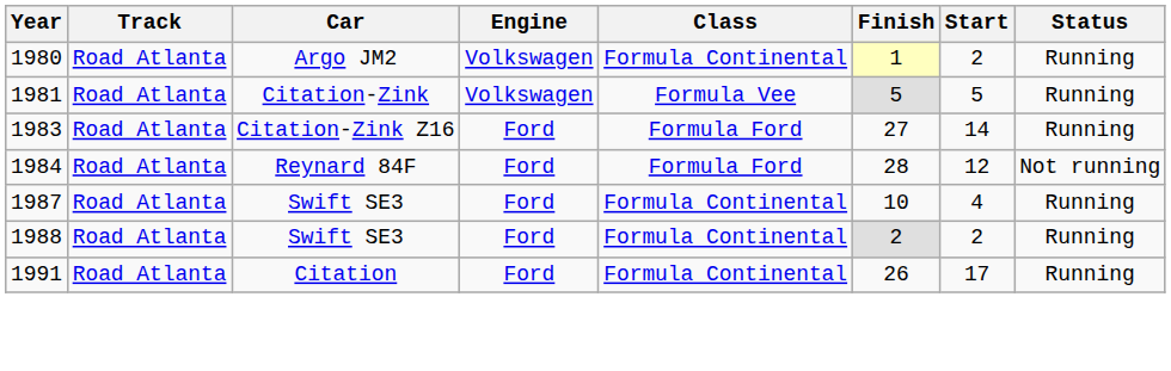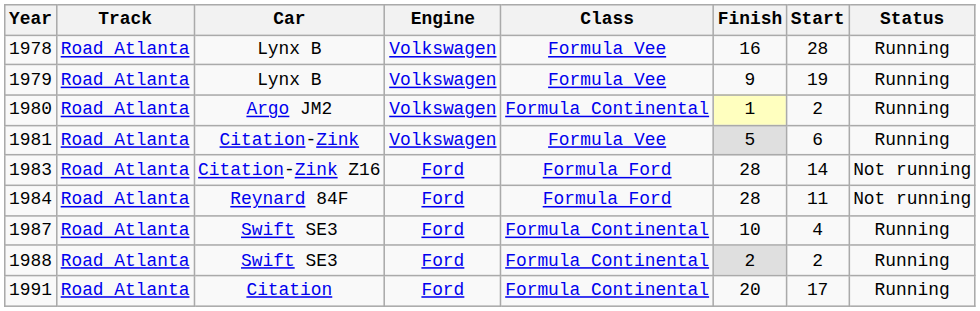+ row: 1978 | Road Atlanta | Lynx B | Volkswagen | Formula Vee | 16 | 28 | Running
+ row: 1979 | Road Atlanta | Lynx B | Volkswagen | Formula Vee | 9 | 19 | Running
1981 | Start: 5 -> 6
1983 | Finish: 27 -> 28
1983 | Status: Running -> Not running
1984 | Start: 12 -> 11
1991 | Finish: 26 -> 20
